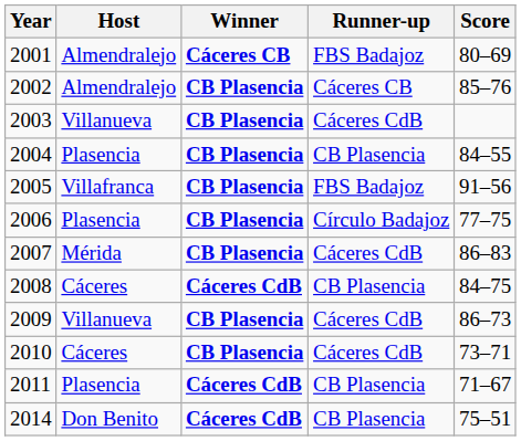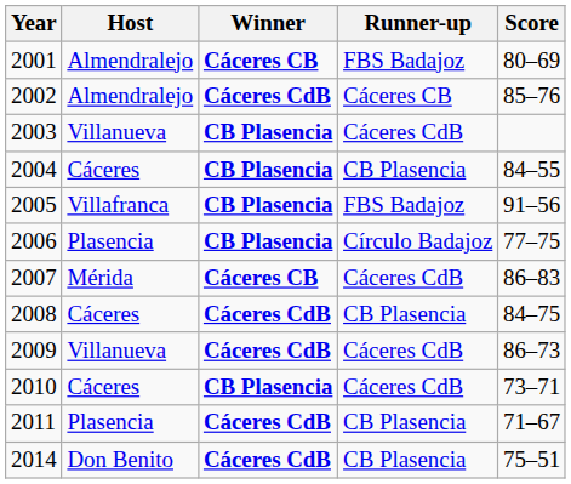2002 | Winner: CB Plasencia -> Cáceres CdB
2004 | Host: Plasencia -> Cáceres
2007 | Winner: CB Plasencia -> Cáceres CB
2009 | Winner: CB Plasencia -> Cáceres CdB
